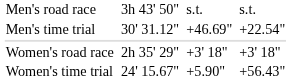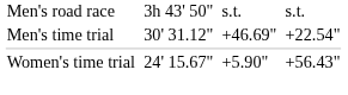- row: Women's road race | 2h 35' 29" | +3' 18" | +3' 18"
